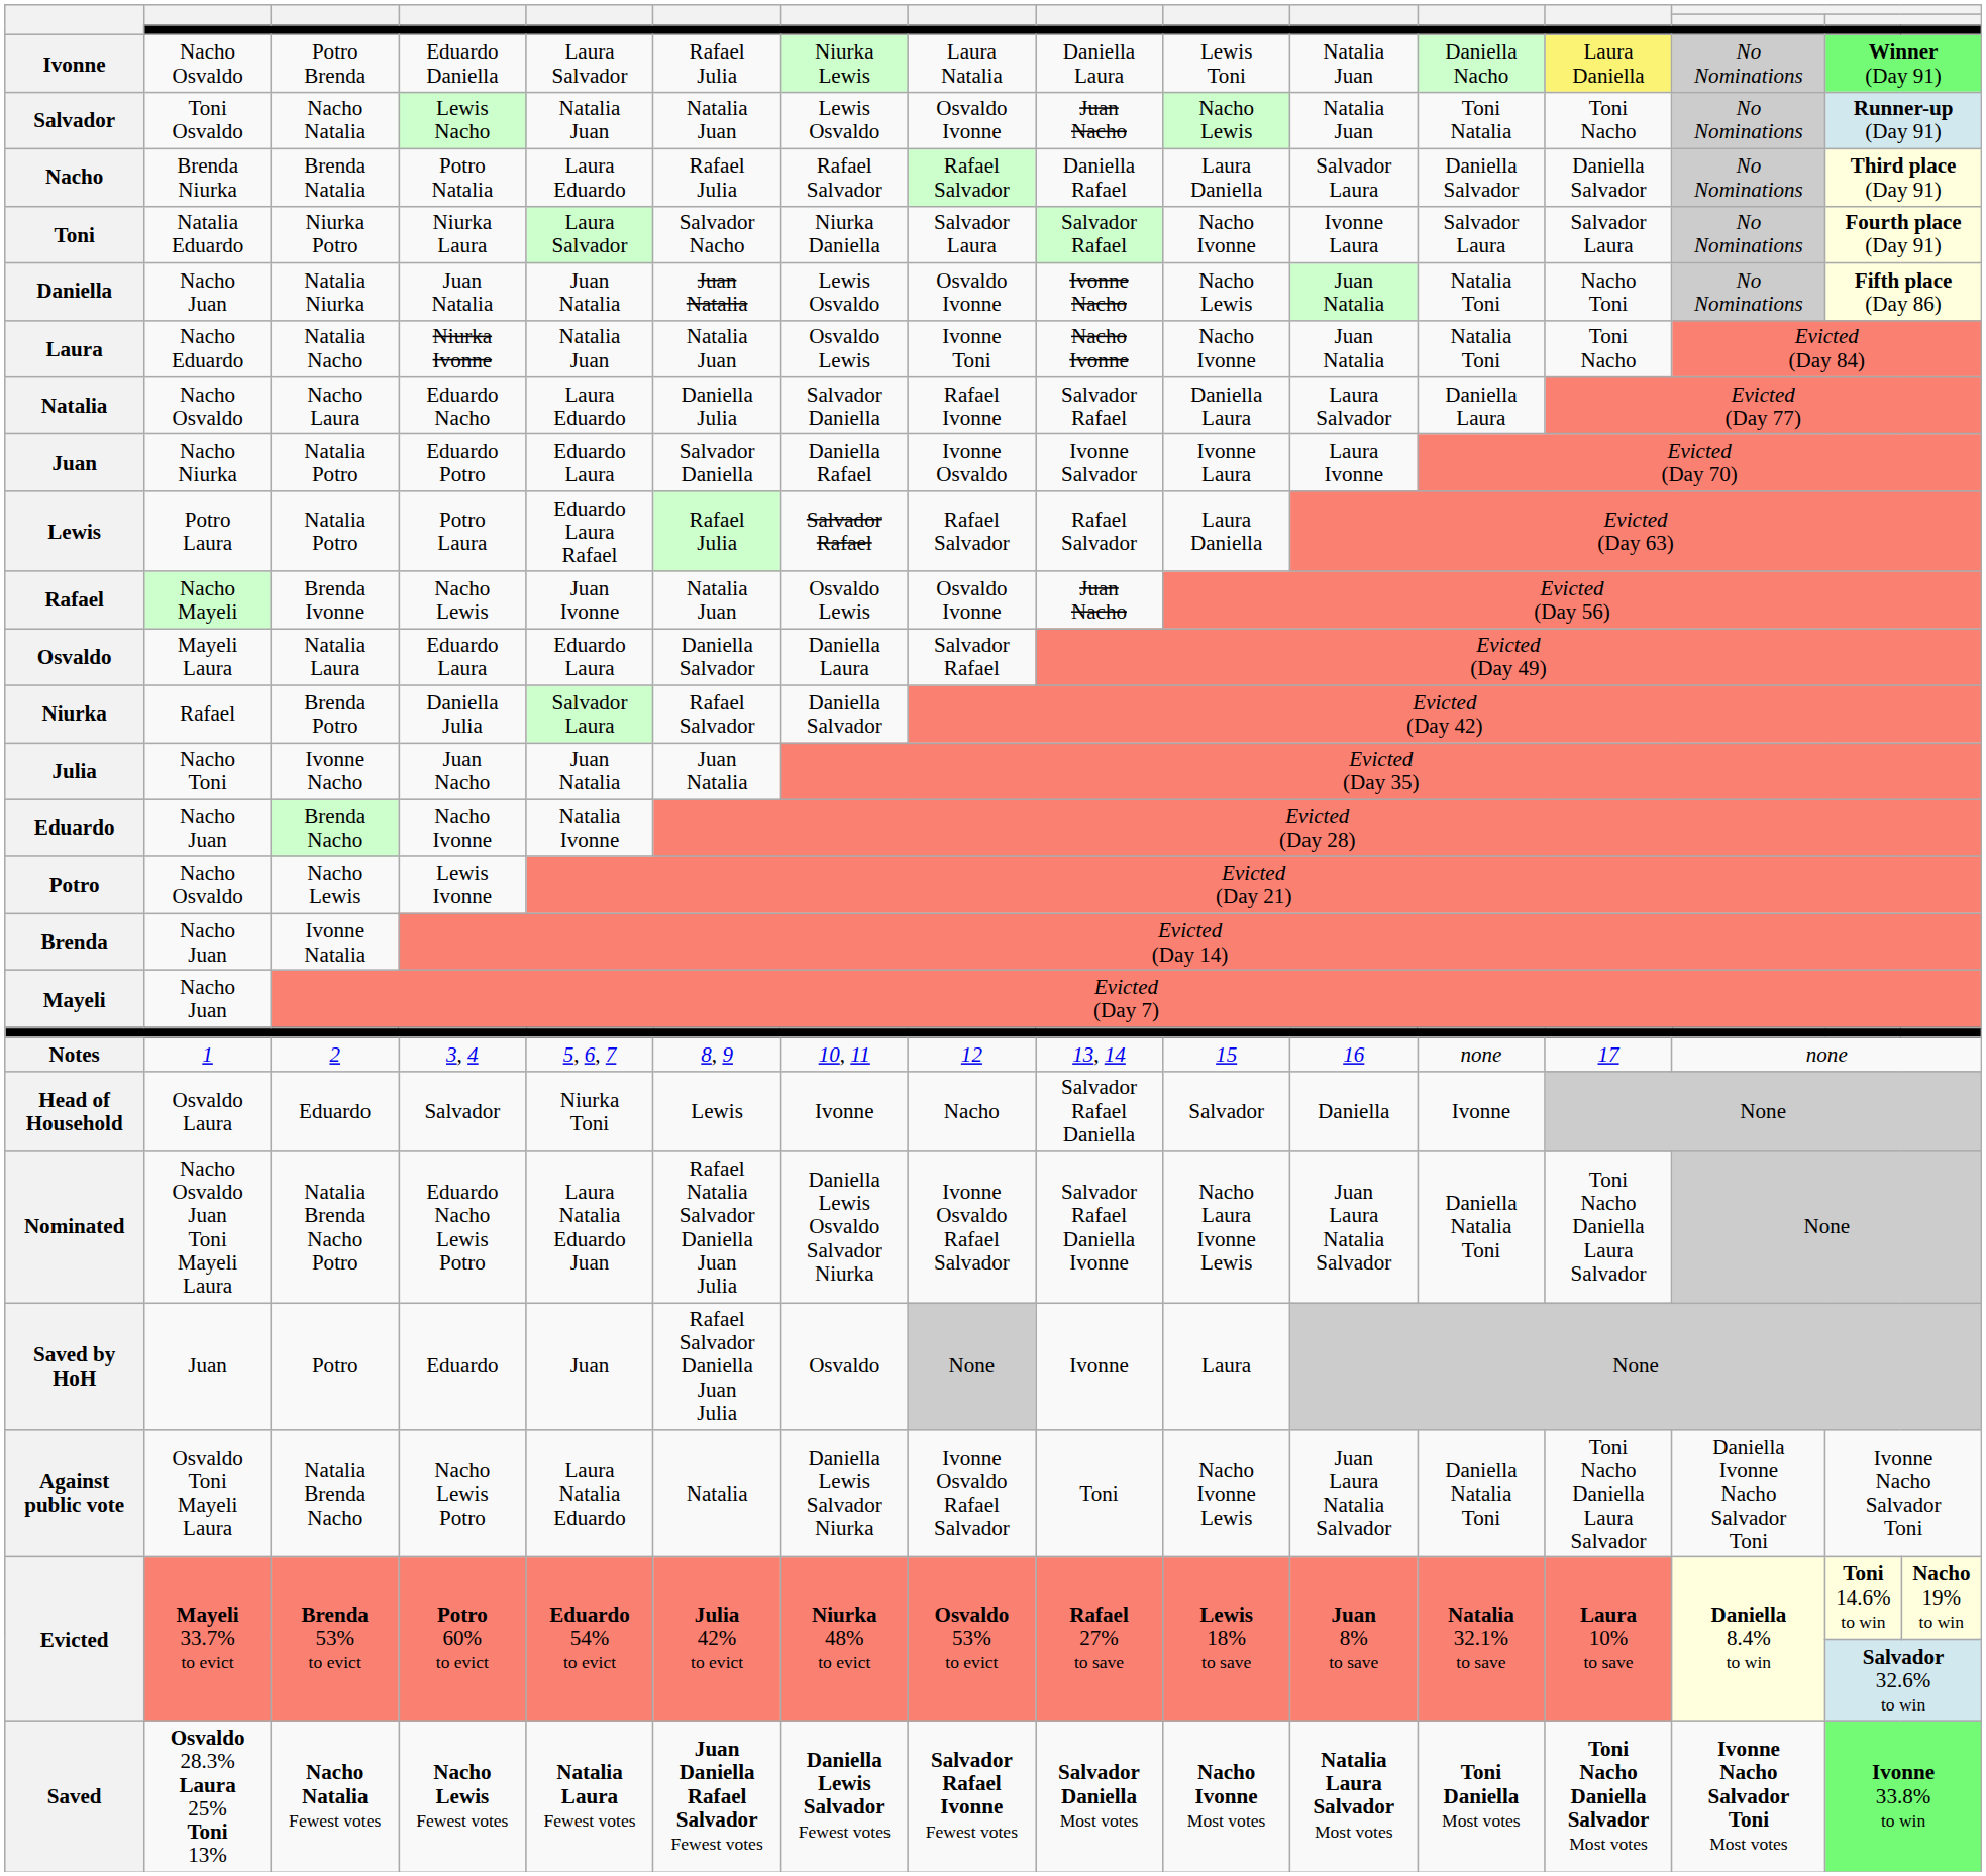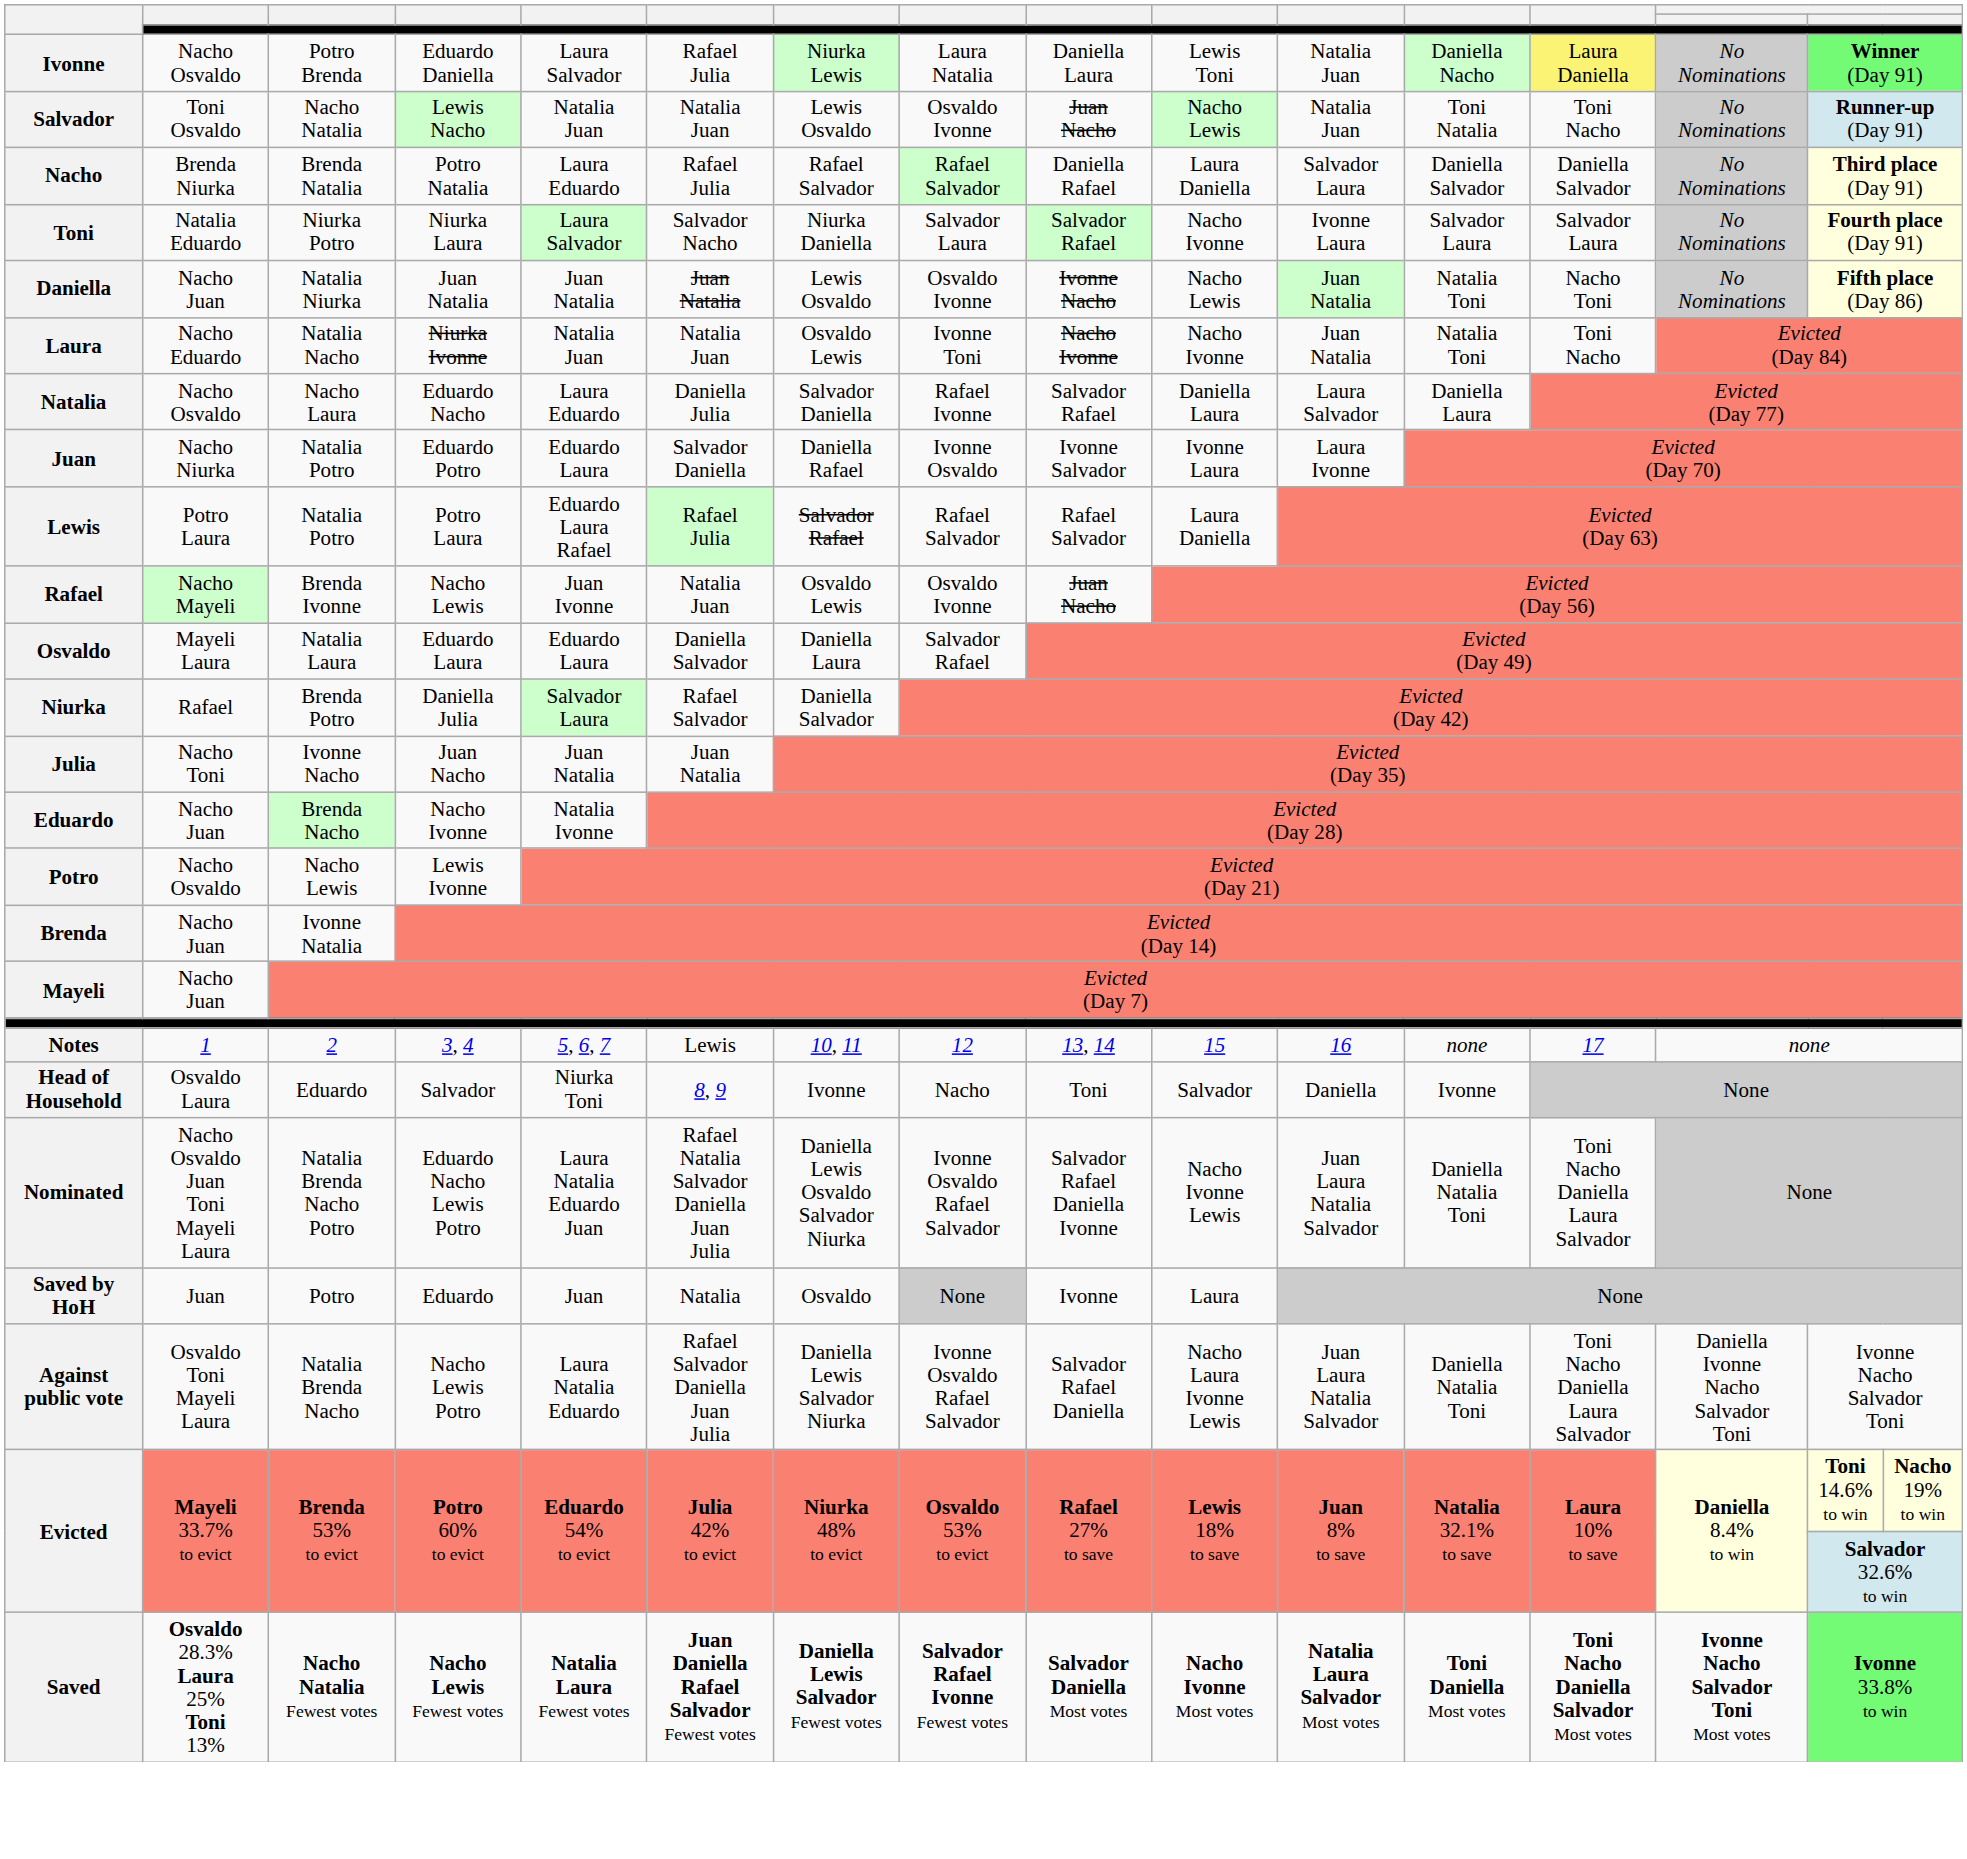Notes | column 6: 8, 9 -> Lewis
Head of Household | column 6: Lewis -> 8, 9
Head of Household | column 9: Salvador Rafael Daniella -> Toni
Nominated | column 10: Nacho Laura Ivonne Lewis -> Nacho Ivonne Lewis
Saved by HoH | column 6: Rafael Salvador Daniella Juan Julia -> Natalia
Against public vote | column 6: Natalia -> Rafael Salvador Daniella Juan Julia
Against public vote | column 9: Toni -> Salvador Rafael Daniella
Against public vote | column 10: Nacho Ivonne Lewis -> Nacho Laura Ivonne Lewis
